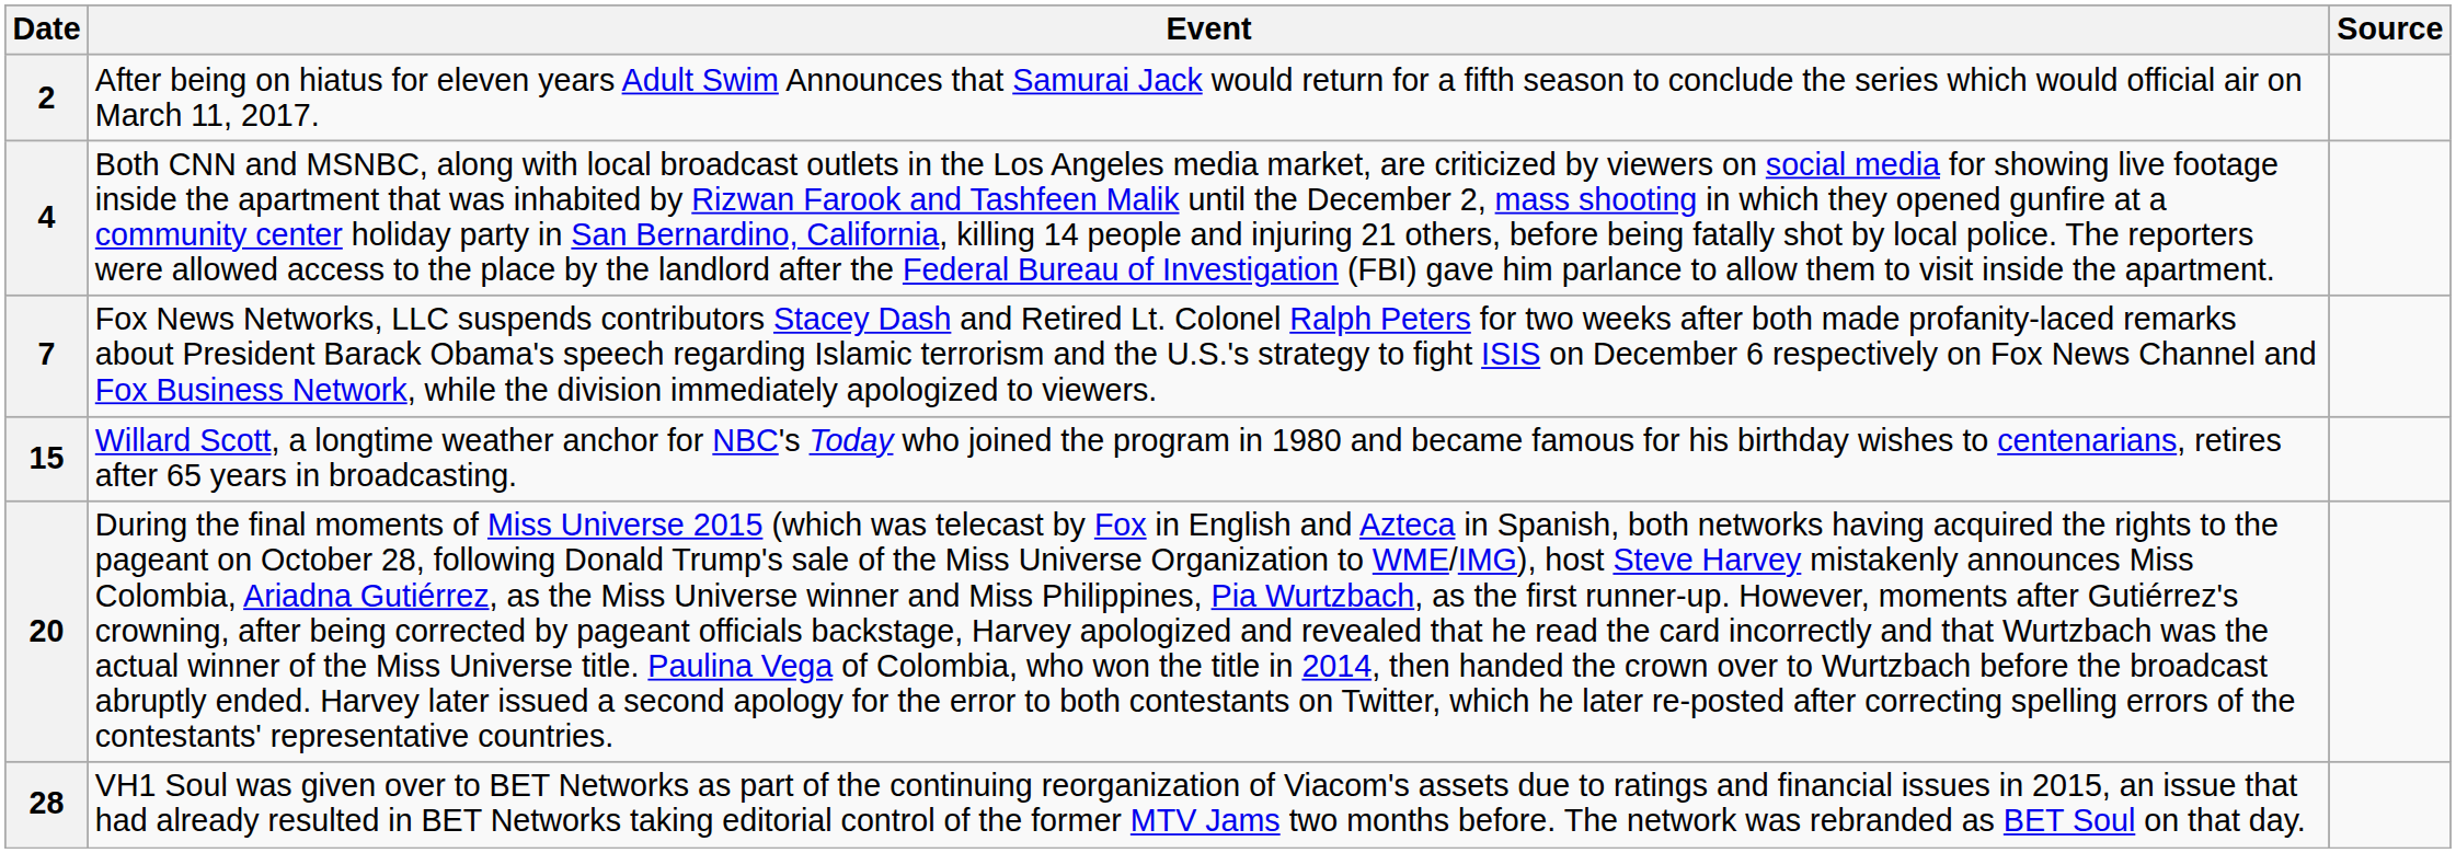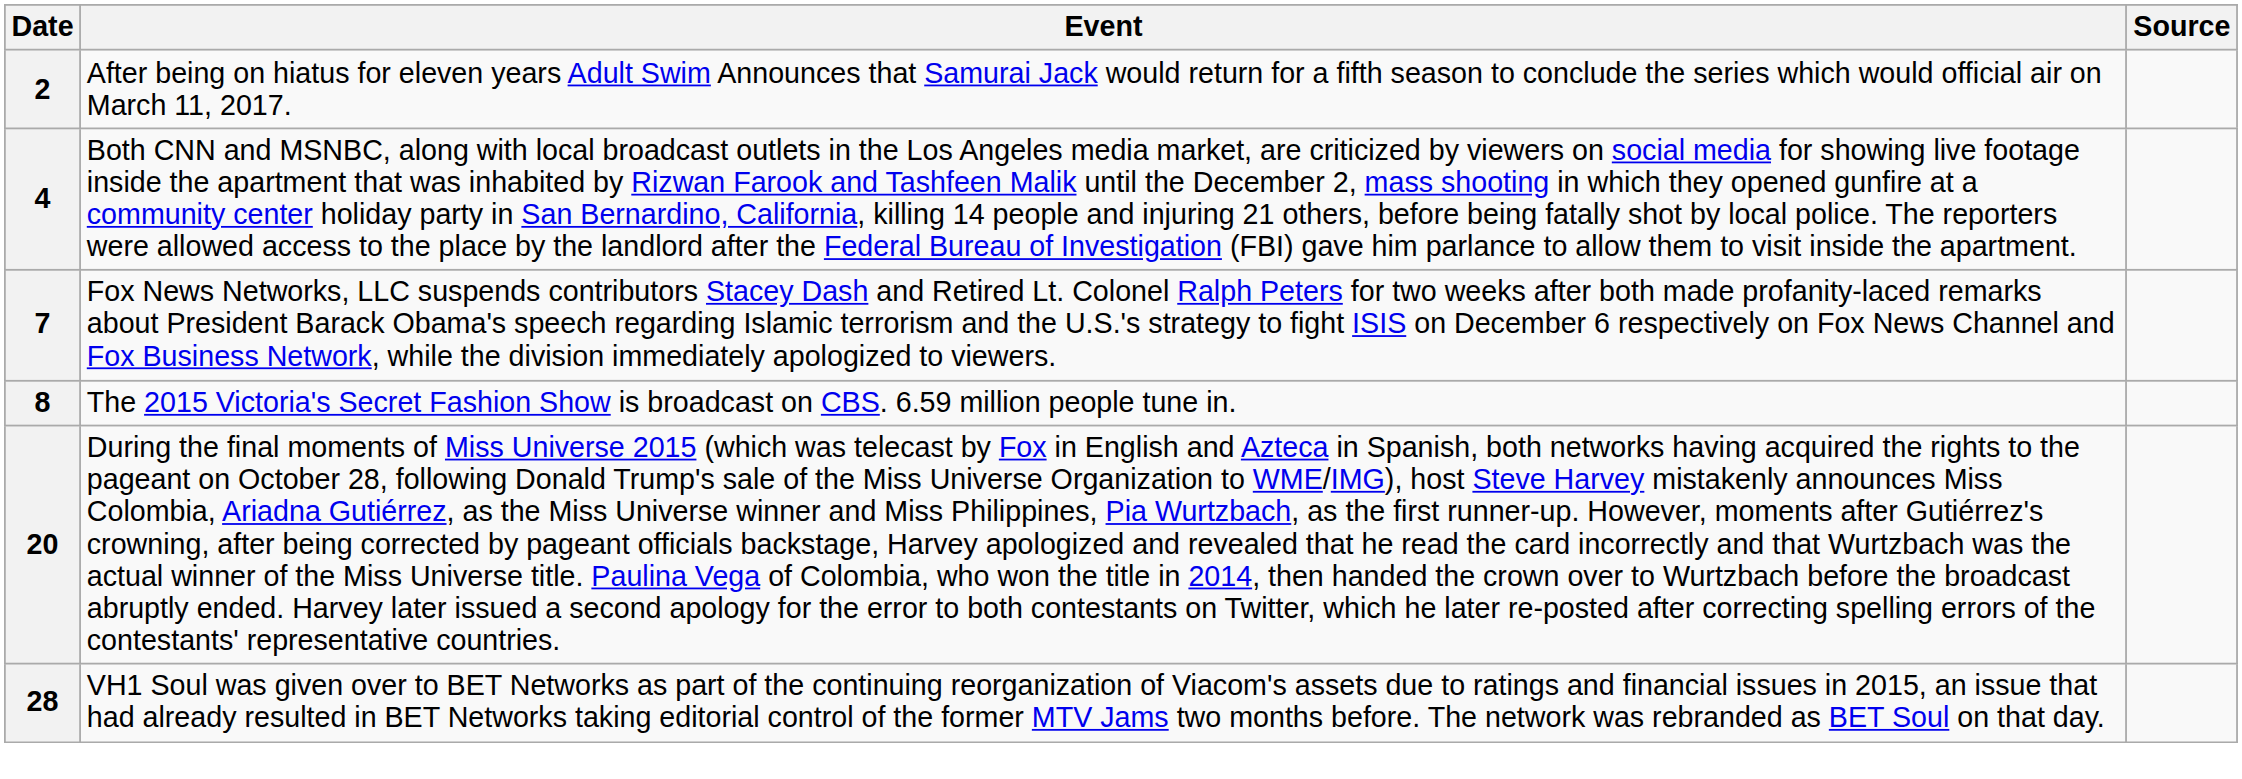+ row: 8 | The 2015 Victoria's Secret Fashion Show is broadcast on CBS. 6.59 million people tune in.
- row: 15 | Willard Scott, a longtime weather anchor for NBC's Today who joined the program in 1980 and became famous for his birthday wishes to centenarians, retires after 65 years in broadcasting.
